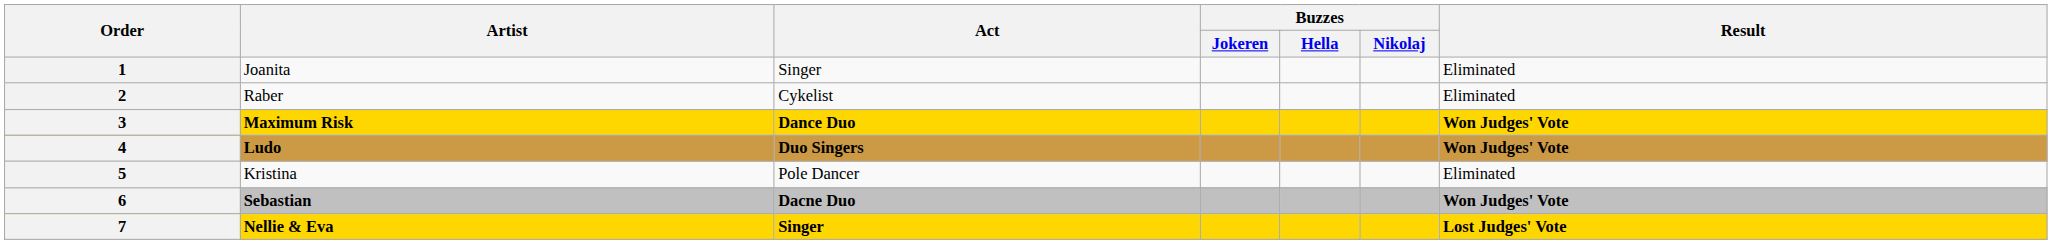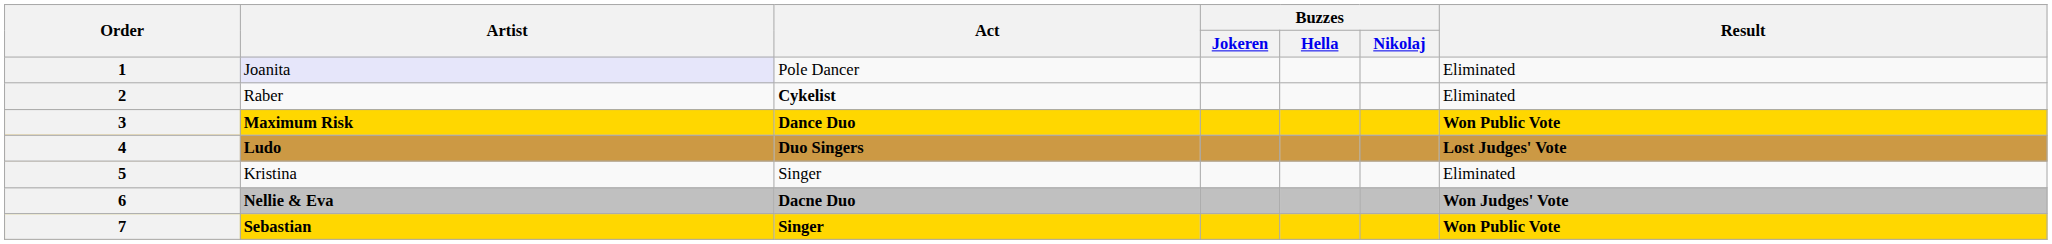1 | Artist: no background -> lavender background
1 | Act: Singer -> Pole Dancer
2 | Act: normal -> bold
3 | Result: Won Judges' Vote -> Won Public Vote
4 | Result: Won Judges' Vote -> Lost Judges' Vote
5 | Act: Pole Dancer -> Singer
6 | Artist: Sebastian -> Nellie & Eva
7 | Artist: Nellie & Eva -> Sebastian
7 | Result: Lost Judges' Vote -> Won Public Vote
